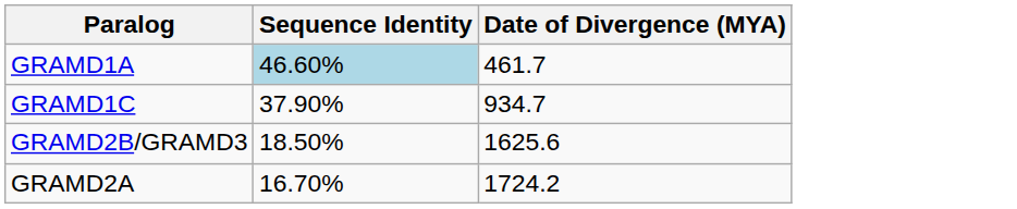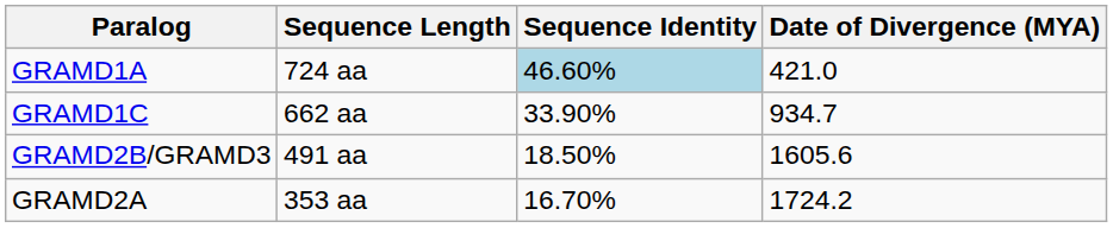+ column: Sequence Length | 724 aa | 662 aa | 491 aa | 353 aa
GRAMD1A | Date of Divergence (MYA): 461.7 -> 421.0
GRAMD1C | Sequence Identity: 37.90% -> 33.90%
GRAMD2B/GRAMD3 | Date of Divergence (MYA): 1625.6 -> 1605.6
